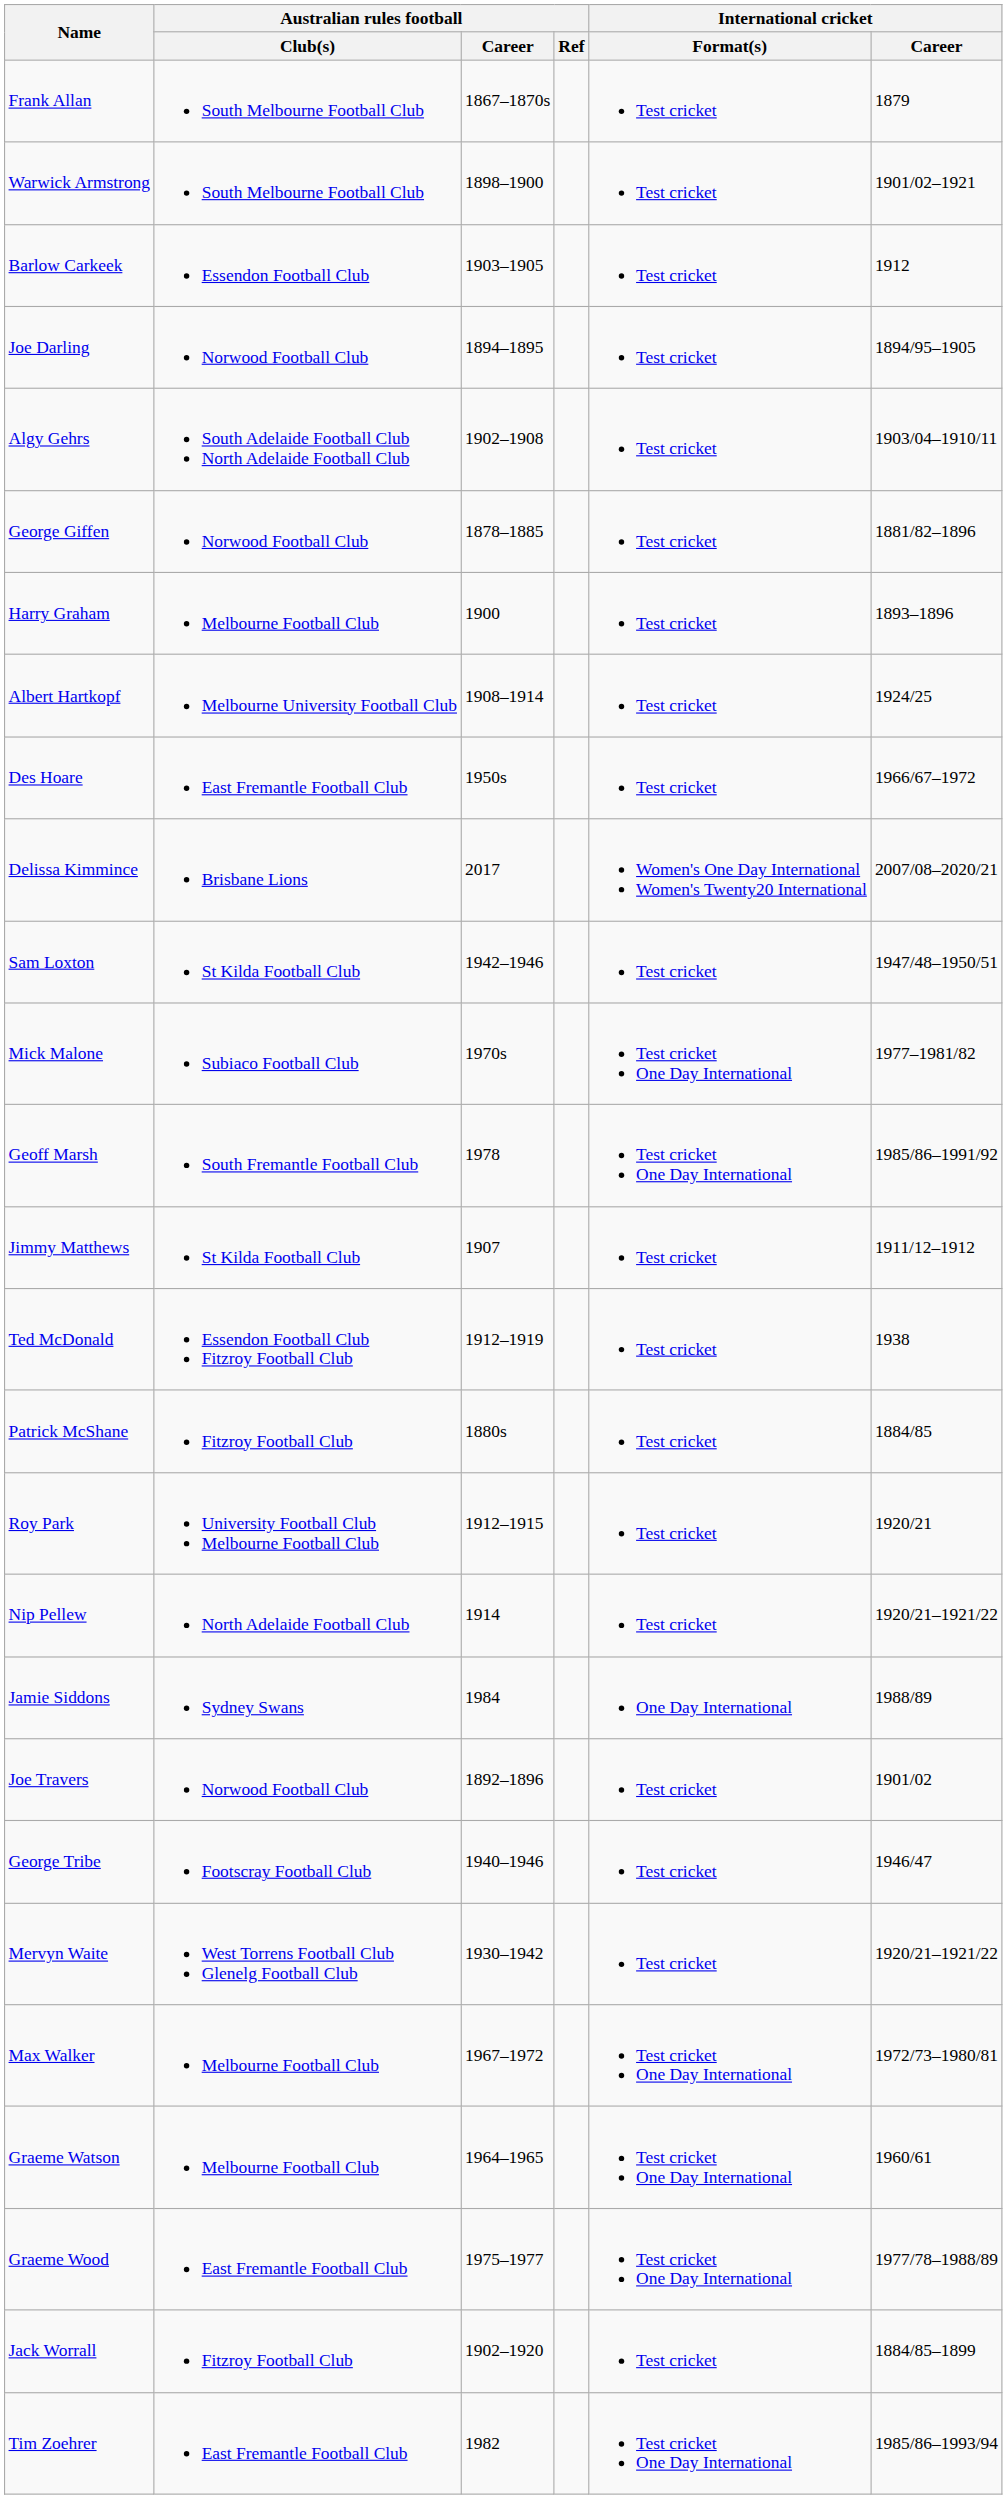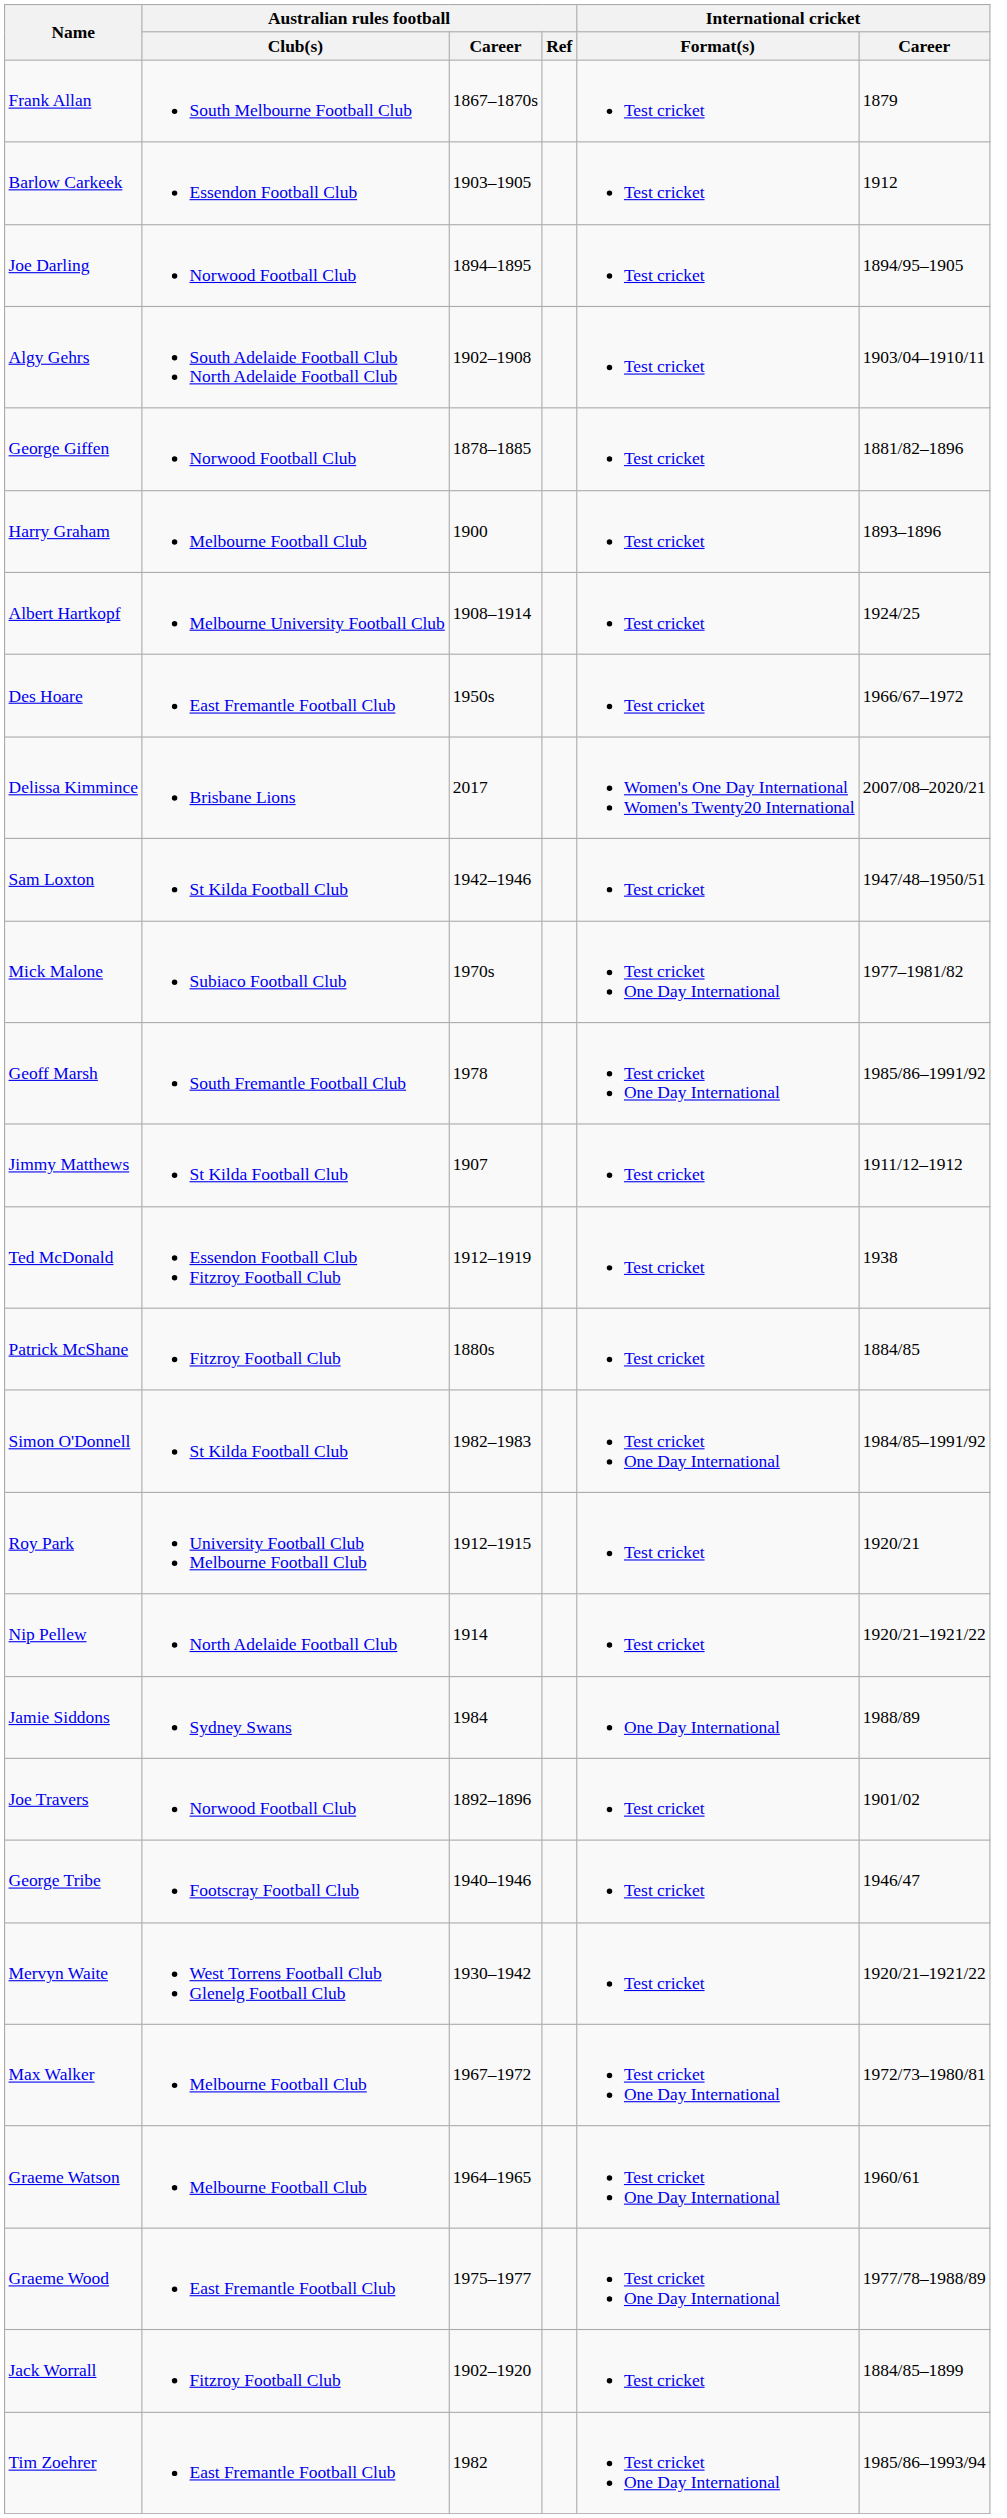- row: Warwick Armstrong | South Melbourne Football Club | 1898–1900 | Test cricket | 1901/02–1921
+ row: Simon O'Donnell | St Kilda Football Club | 1982–1983 | Test cricket One Day International | 1984/85–1991/92
